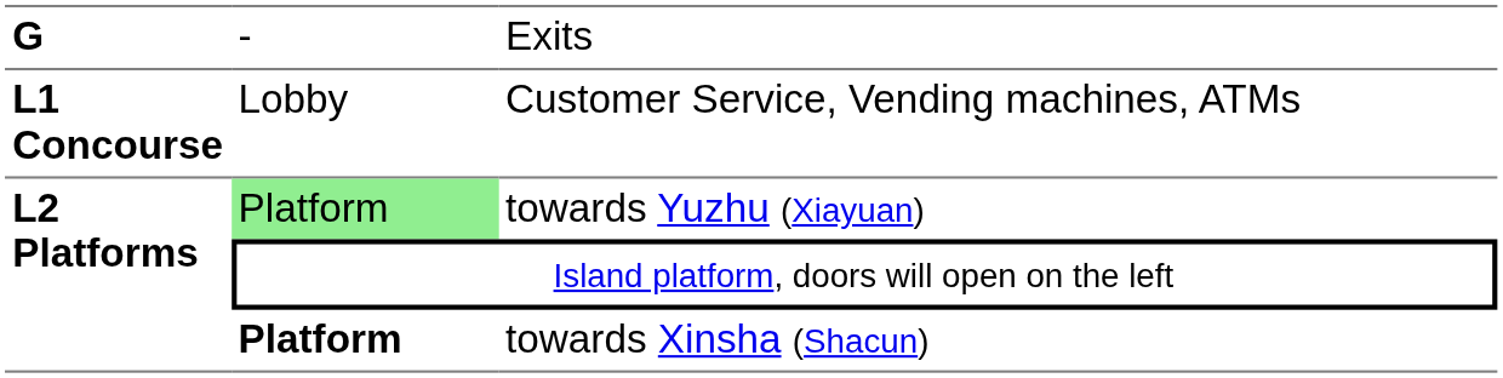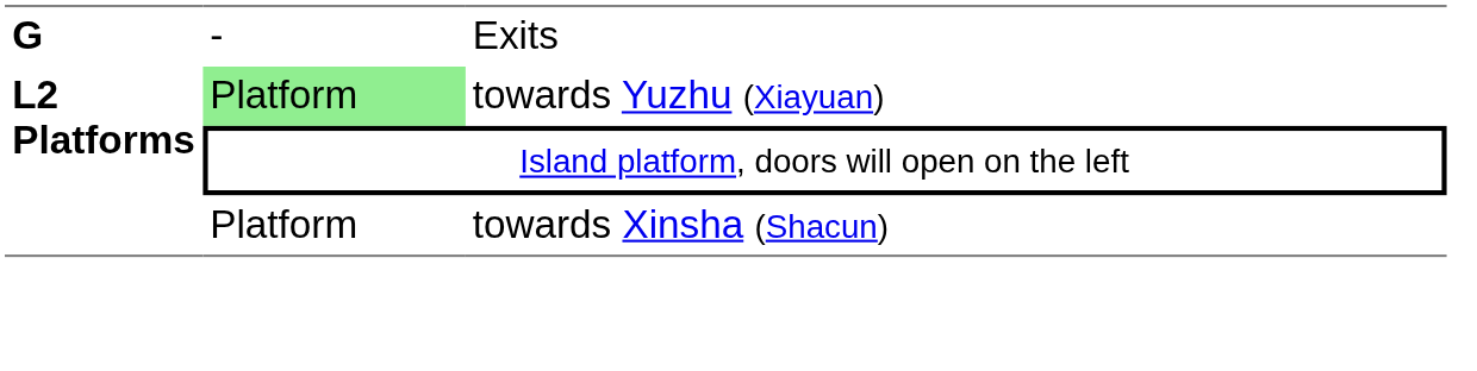- row: L1 Concourse | Lobby | Customer Service, Vending machines, ATMs
towards Xinsha (Shacun) | column 2: bold -> normal
